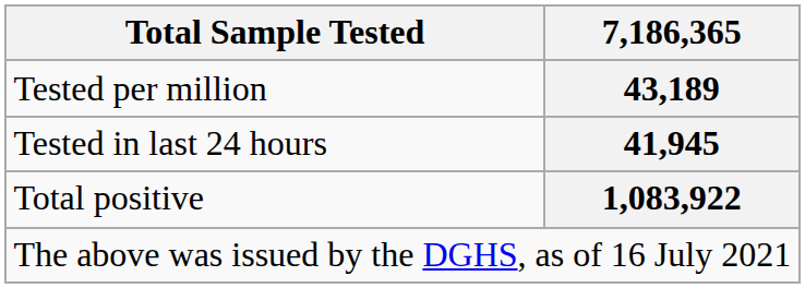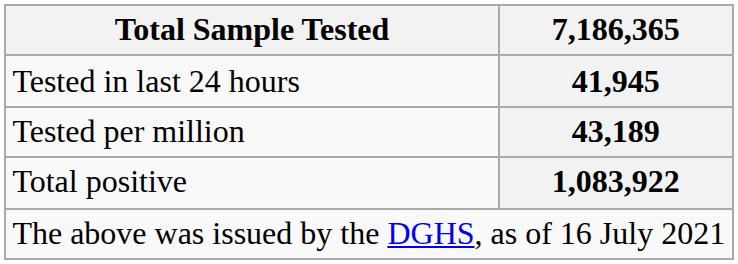rows swapped: Tested per million <-> Tested in last 24 hours
